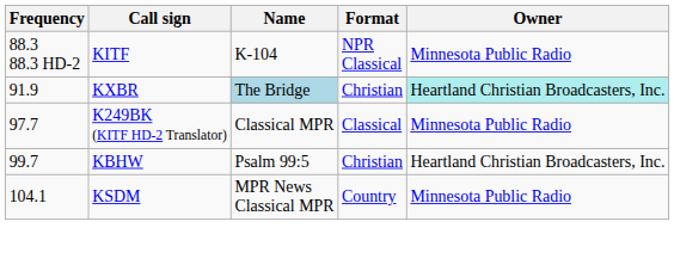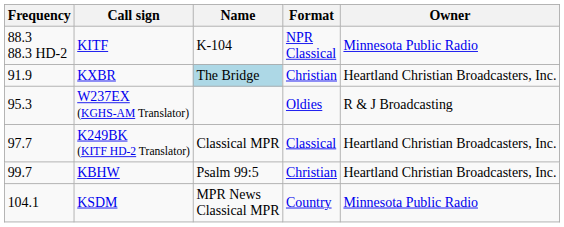KXBR | Owner: paleturquoise background -> no background
+ row: 95.3 | W237EX (KGHS-AM Translator) | Oldies | R & J Broadcasting
K249BK (KITF HD-2 Translator) | Owner: Minnesota Public Radio -> Heartland Christian Broadcasters, Inc.
